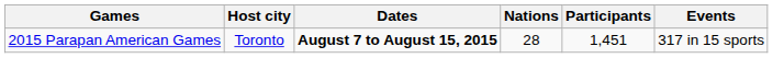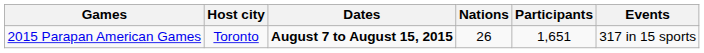2015 Parapan American Games | Nations: 28 -> 26
2015 Parapan American Games | Participants: 1,451 -> 1,651
